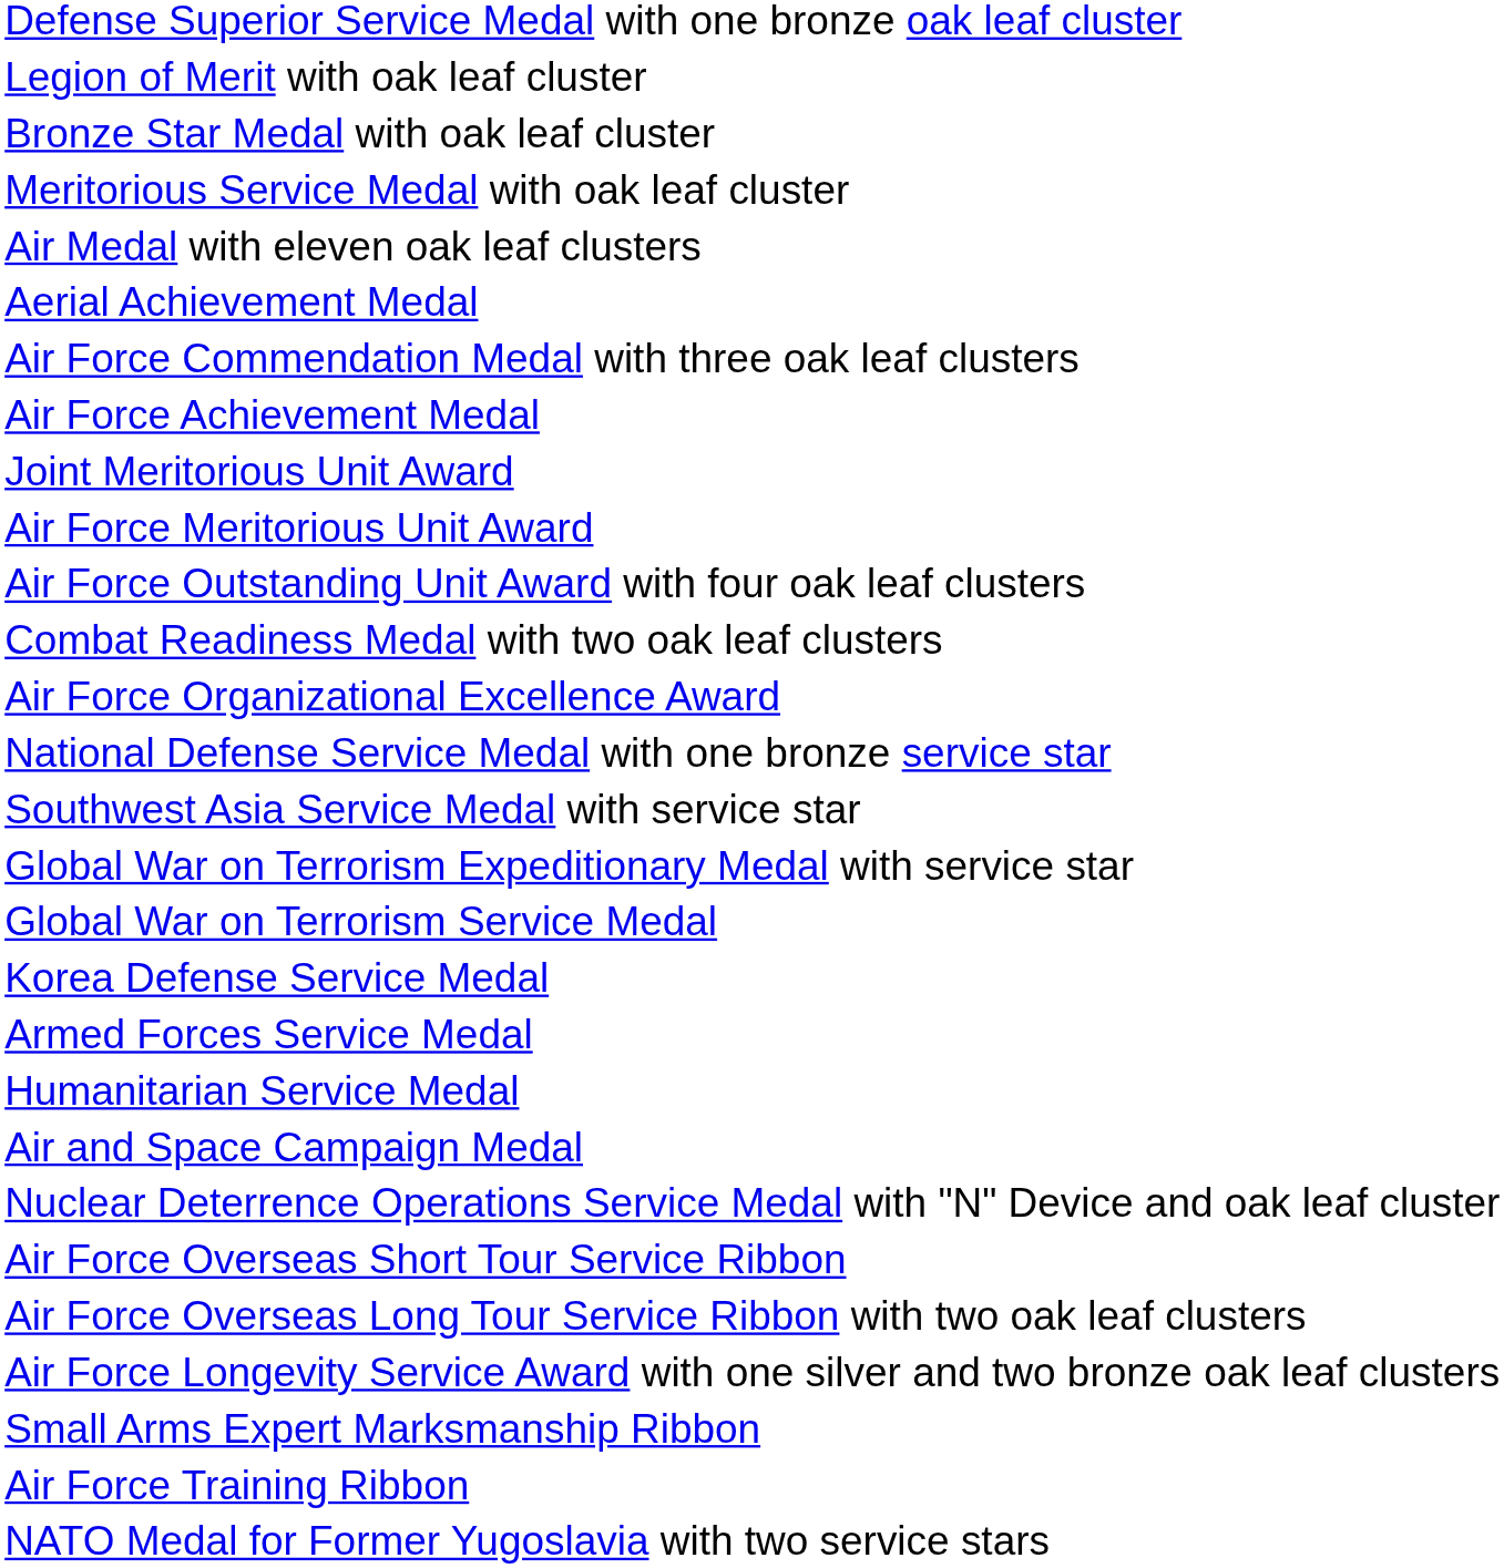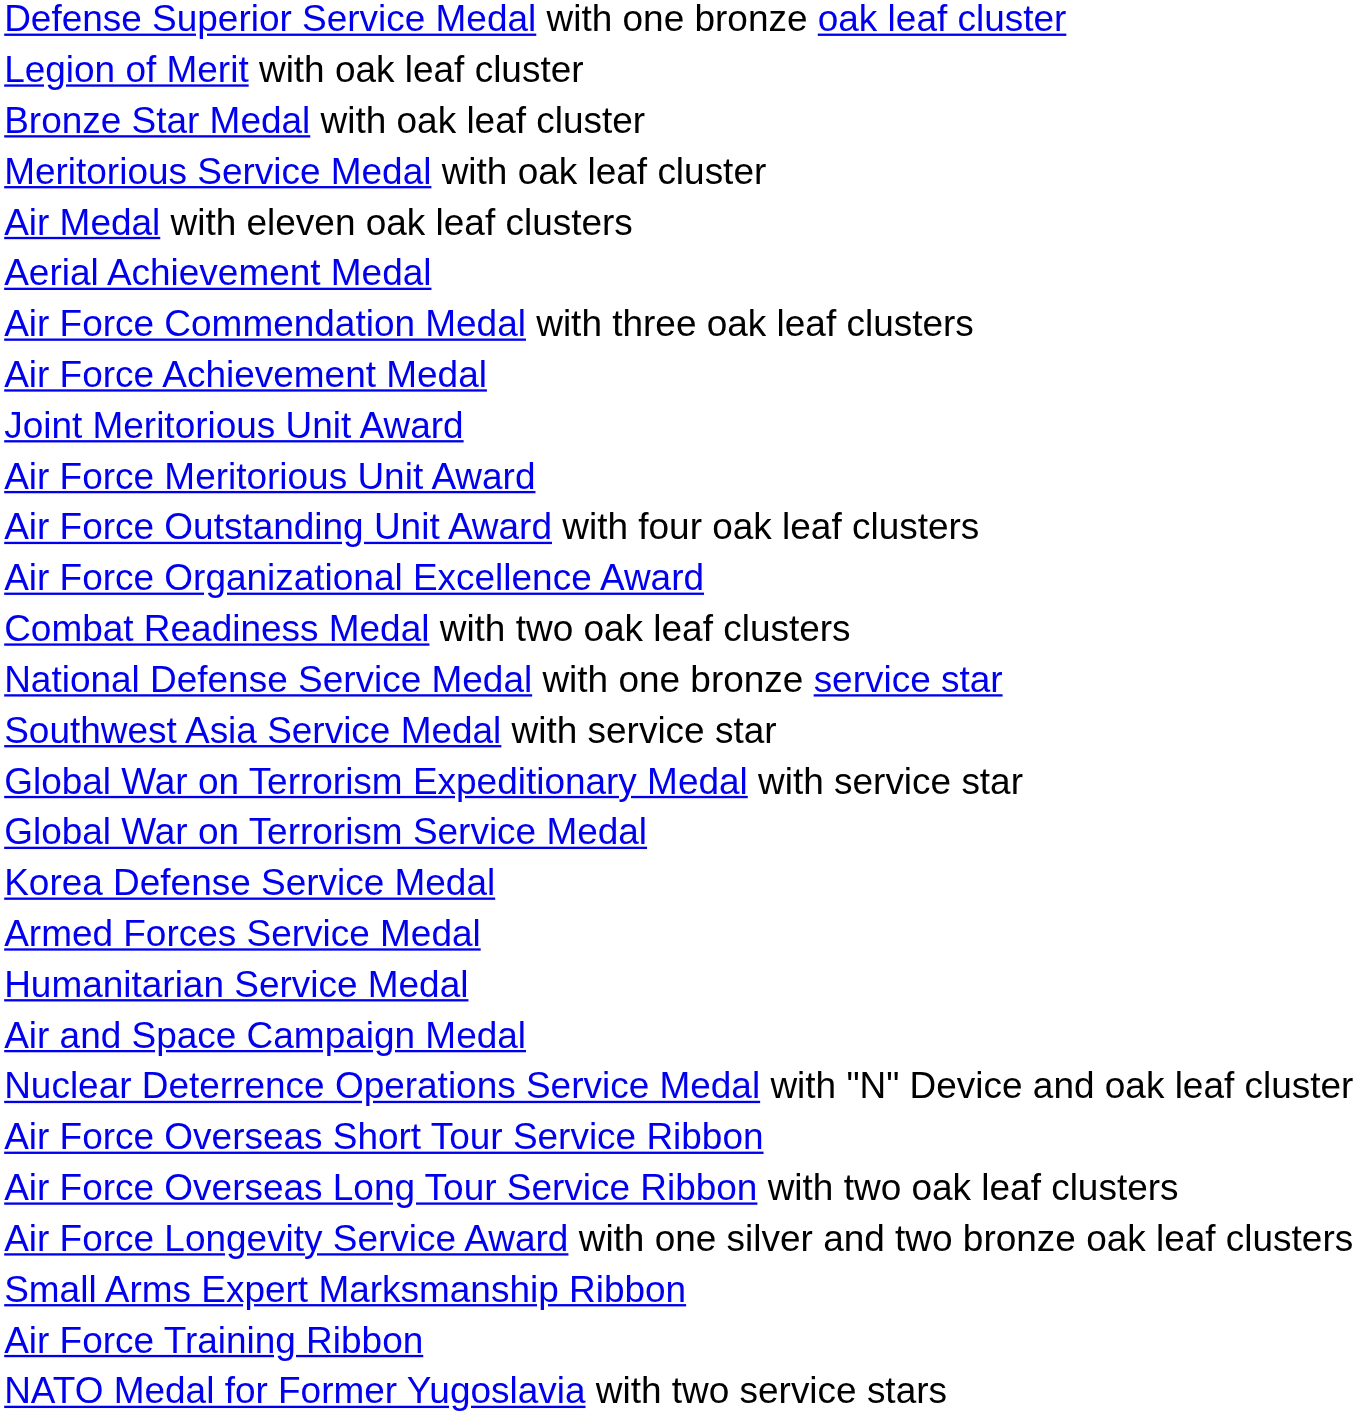rows swapped: Air Force Organizational Excellence Award <-> Combat Readiness Medal with two oak leaf clusters
